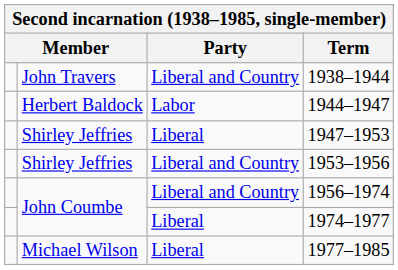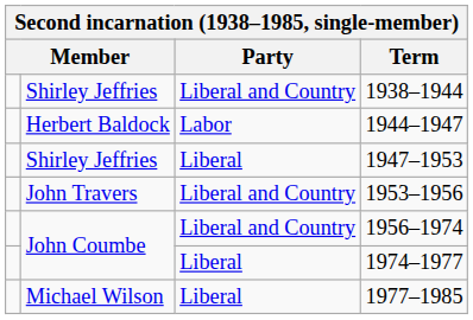1938–1944 | column 2: John Travers -> Shirley Jeffries
1953–1956 | column 2: Shirley Jeffries -> John Travers
